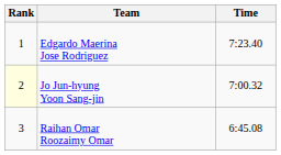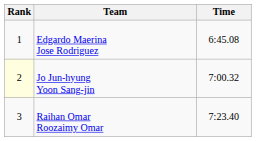Edgardo Maerina Jose Rodriguez | Time: 7:23.40 -> 6:45.08
Raihan Omar Roozaimy Omar | Time: 6:45.08 -> 7:23.40
